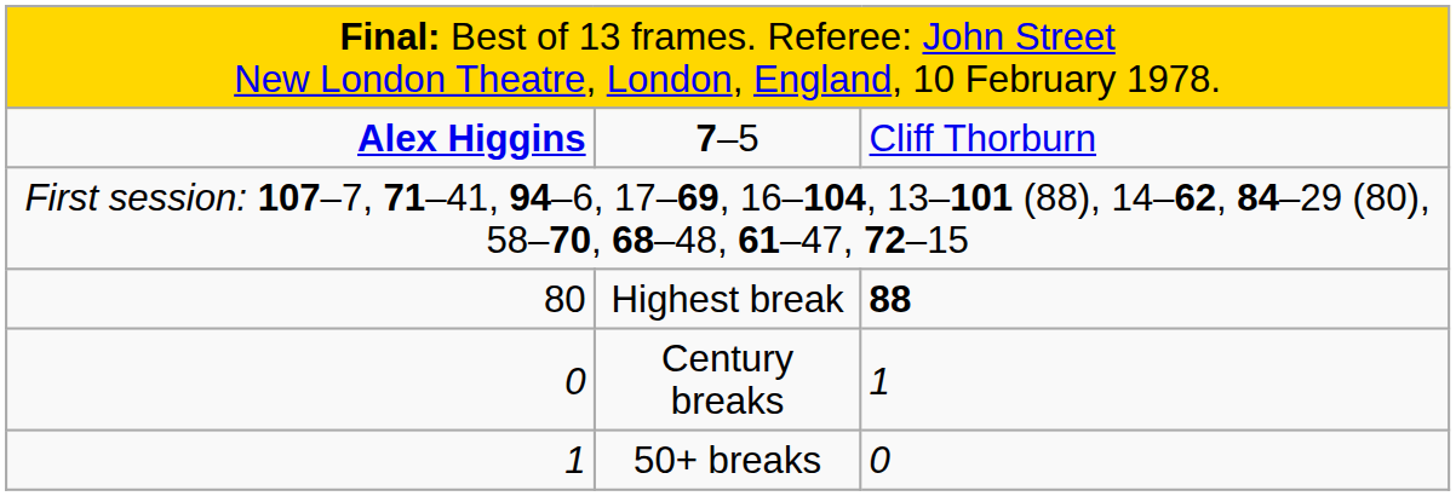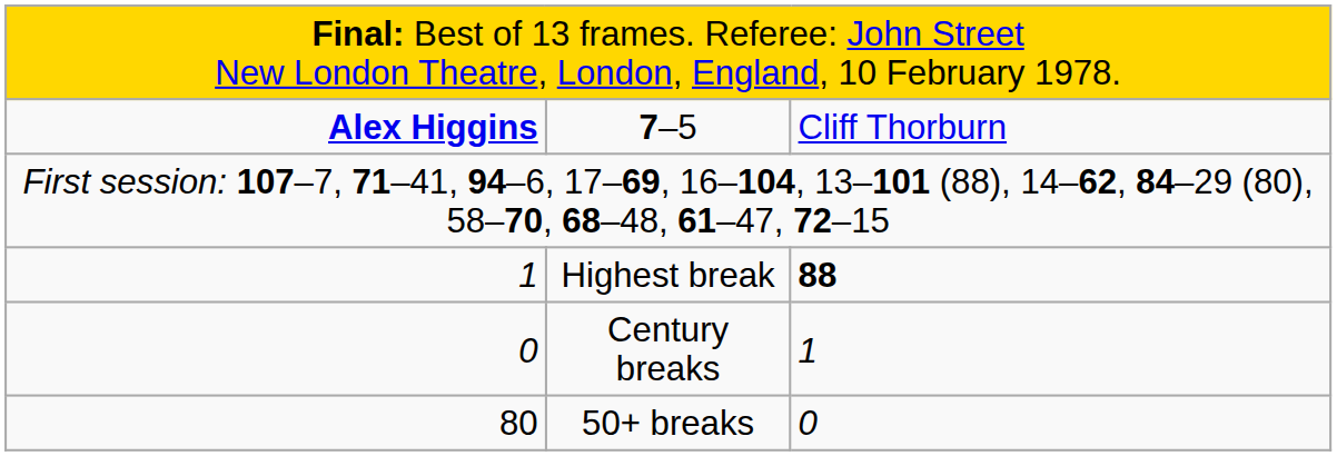Highest break | column 1: 80 -> 1
50+ breaks | column 1: 1 -> 80
